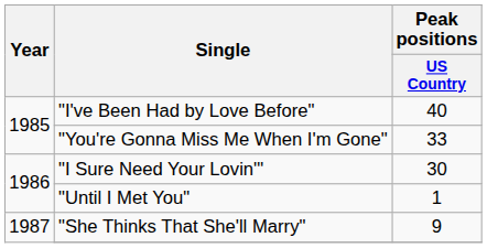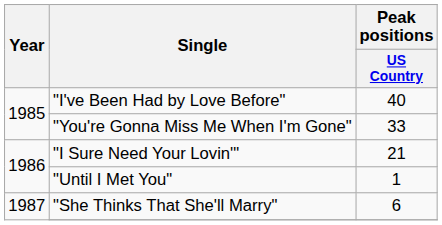"I Sure Need Your Lovin'" | Peak positions / US Country: 30 -> 21
"She Thinks That She'll Marry" | Peak positions / US Country: 9 -> 6
